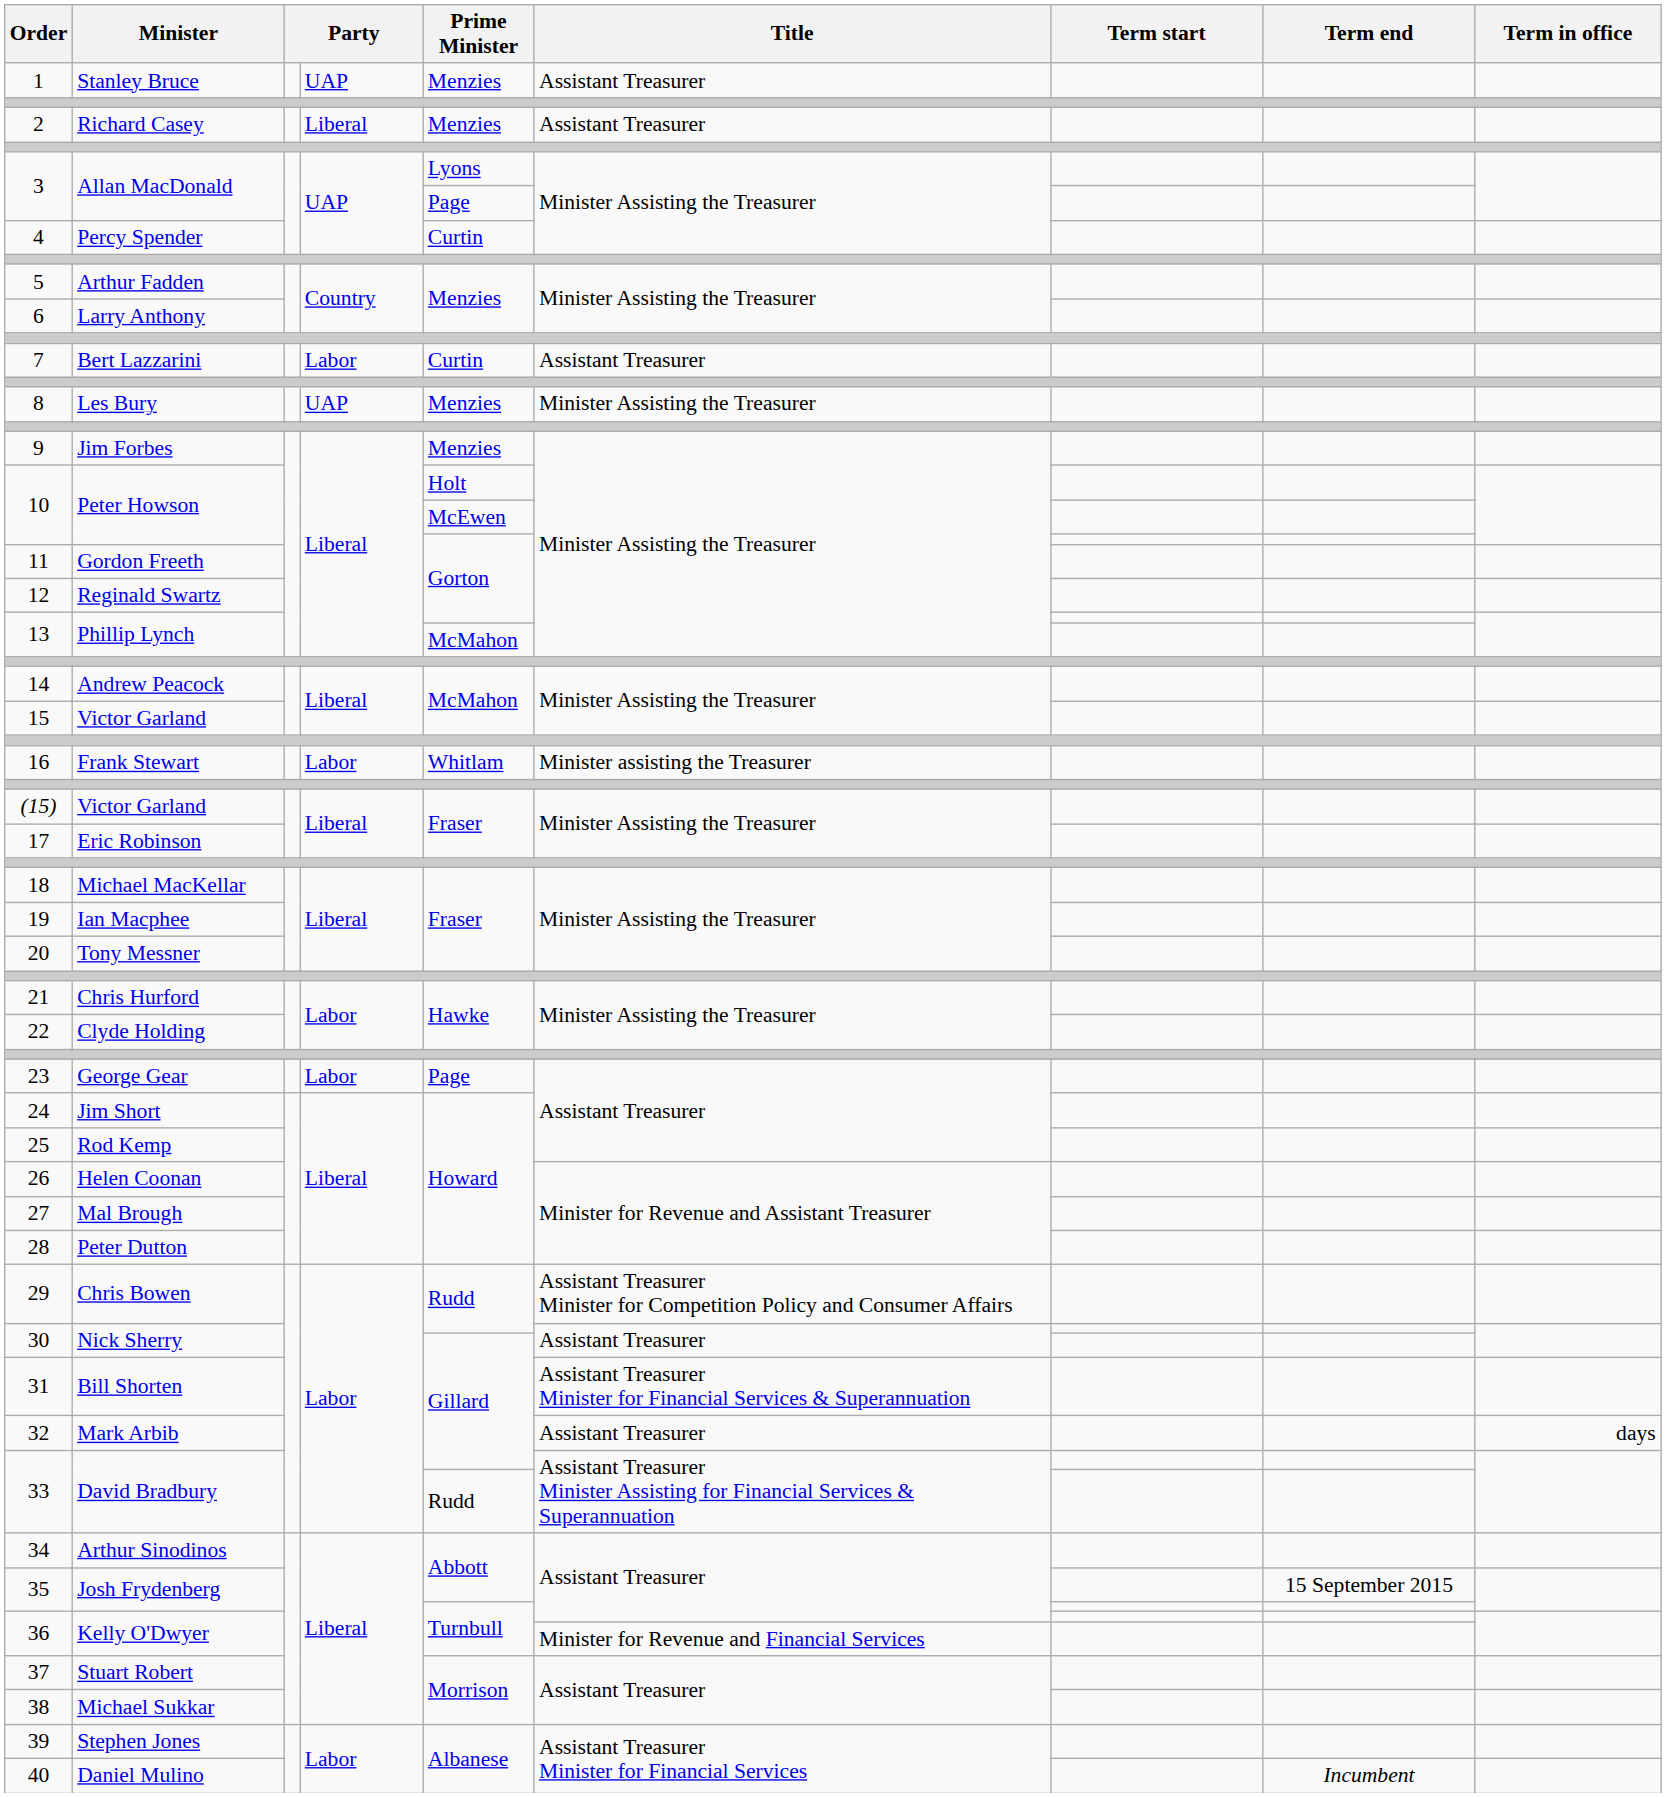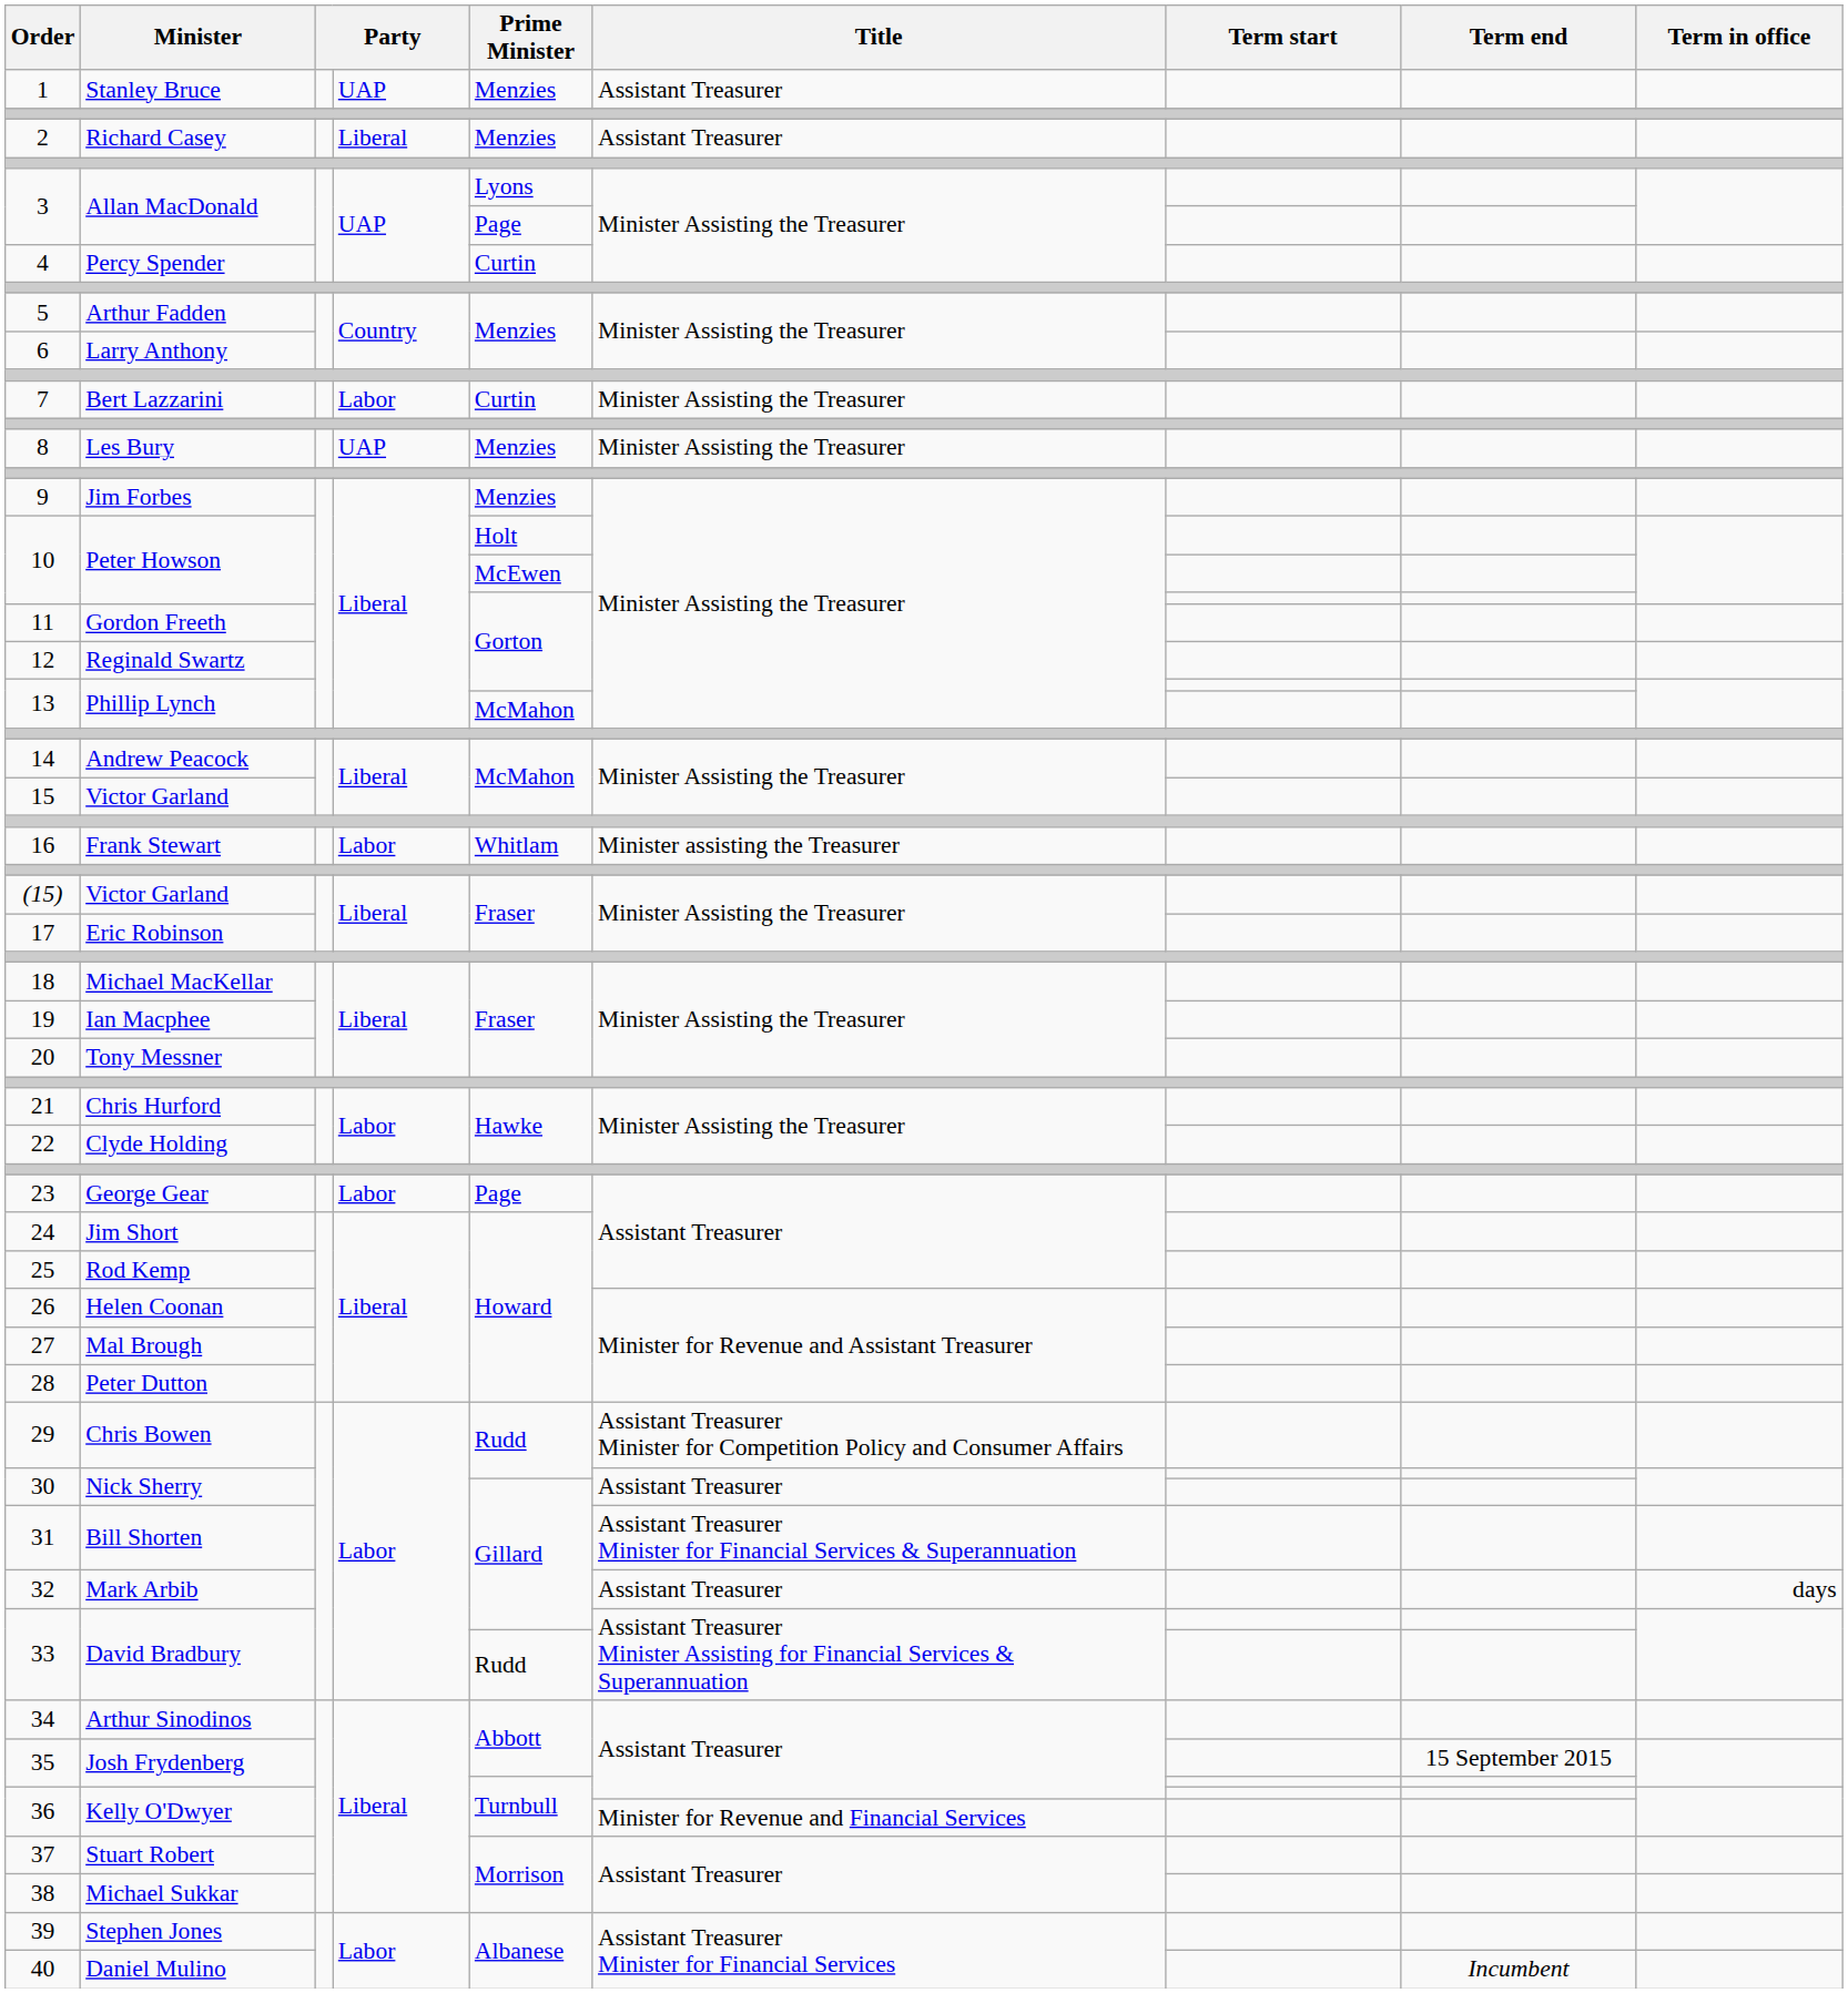7 | Title: Assistant Treasurer -> Minister Assisting the Treasurer
